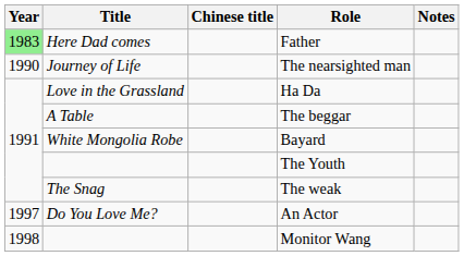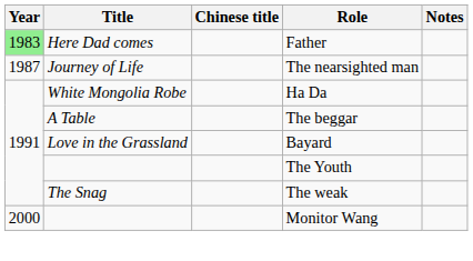The nearsighted man | Year: 1990 -> 1987
Ha Da | Title: Love in the Grassland -> White Mongolia Robe
Bayard | Title: White Mongolia Robe -> Love in the Grassland
- row: 1997 | Do You Love Me? | An Actor
Monitor Wang | Year: 1998 -> 2000
